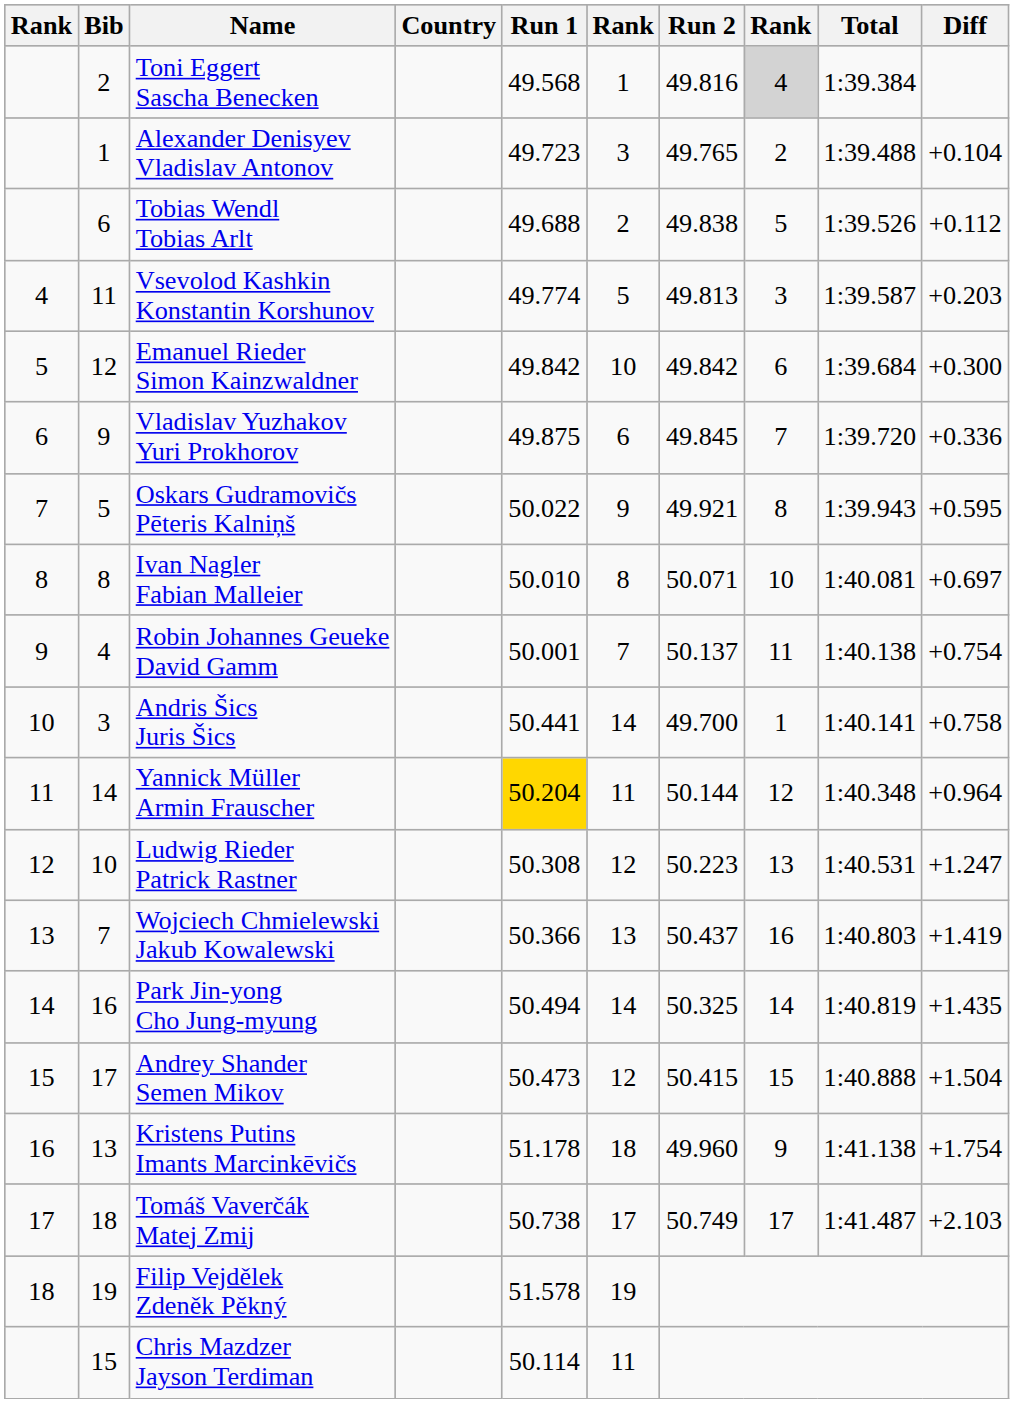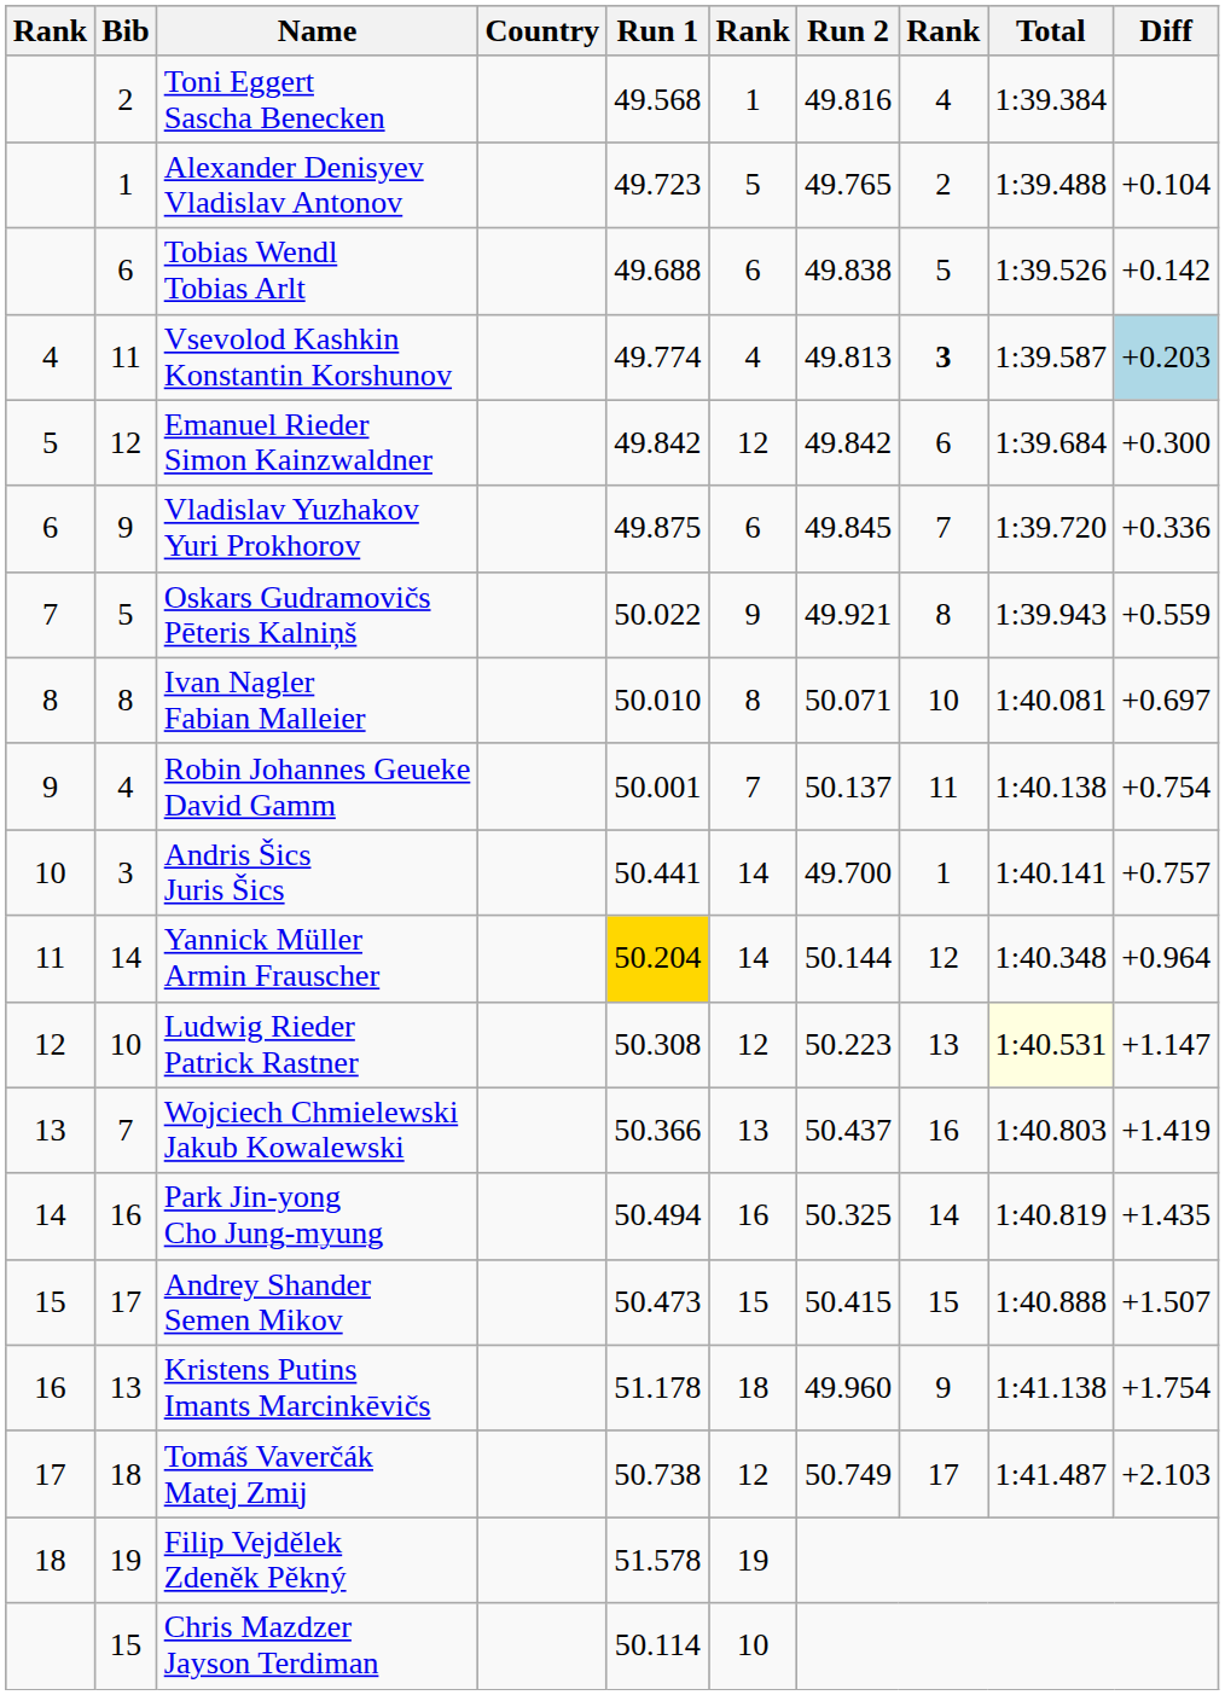Toni Eggert Sascha Benecken | column 8: lightgrey background -> no background
Alexander Denisyev Vladislav Antonov | column 6: 3 -> 5
Tobias Wendl Tobias Arlt | column 6: 2 -> 6
Tobias Wendl Tobias Arlt | Diff: +0.112 -> +0.142
Vsevolod Kashkin Konstantin Korshunov | column 6: 5 -> 4
Vsevolod Kashkin Konstantin Korshunov | column 8: normal -> bold
Vsevolod Kashkin Konstantin Korshunov | Diff: no background -> lightblue background
Emanuel Rieder Simon Kainzwaldner | column 6: 10 -> 12
Oskars Gudramovičs Pēteris Kalniņš | Diff: +0.595 -> +0.559
Andris Šics Juris Šics | Diff: +0.758 -> +0.757
Yannick Müller Armin Frauscher | column 6: 11 -> 14
Ludwig Rieder Patrick Rastner | Total: no background -> lightyellow background
Ludwig Rieder Patrick Rastner | Diff: +1.247 -> +1.147
Park Jin-yong Cho Jung-myung | column 6: 14 -> 16
Andrey Shander Semen Mikov | column 6: 12 -> 15
Andrey Shander Semen Mikov | Diff: +1.504 -> +1.507
Tomáš Vaverčák Matej Zmij | column 6: 17 -> 12
Chris Mazdzer Jayson Terdiman | column 6: 11 -> 10
